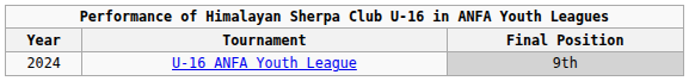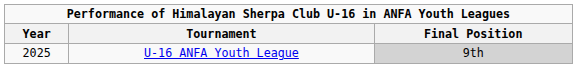U-16 ANFA Youth League | Year: 2024 -> 2025
